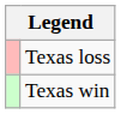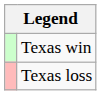rows swapped: Texas win <-> Texas loss
